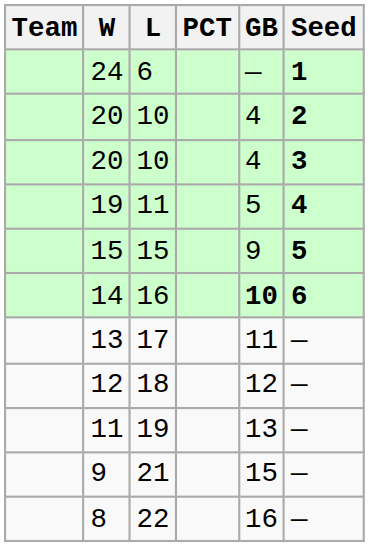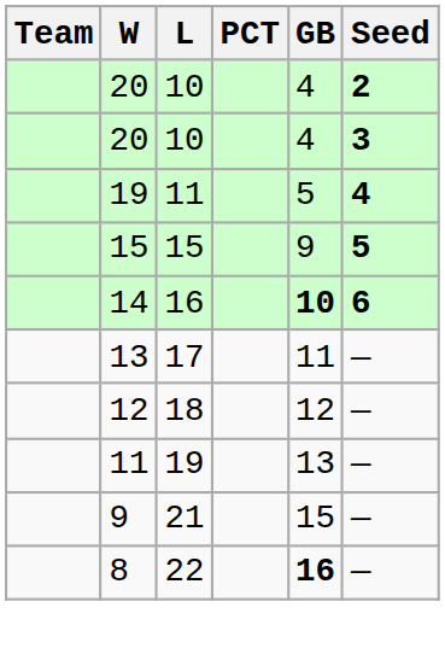- row: 24 | 6 | — | 1
8 | GB: normal -> bold
